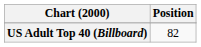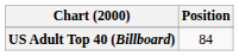US Adult Top 40 (Billboard) | Position: 82 -> 84
